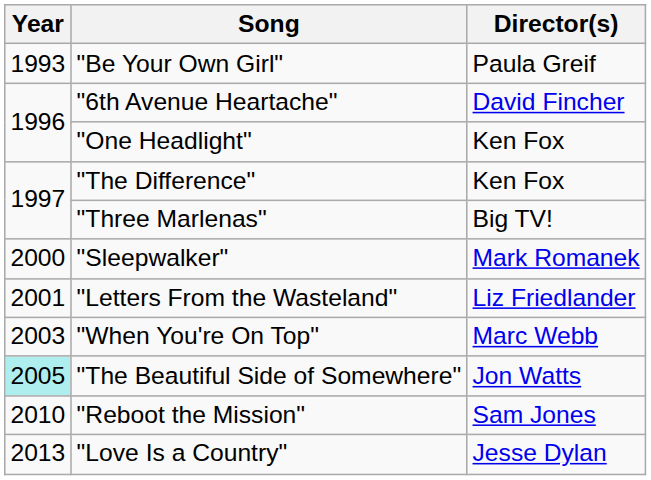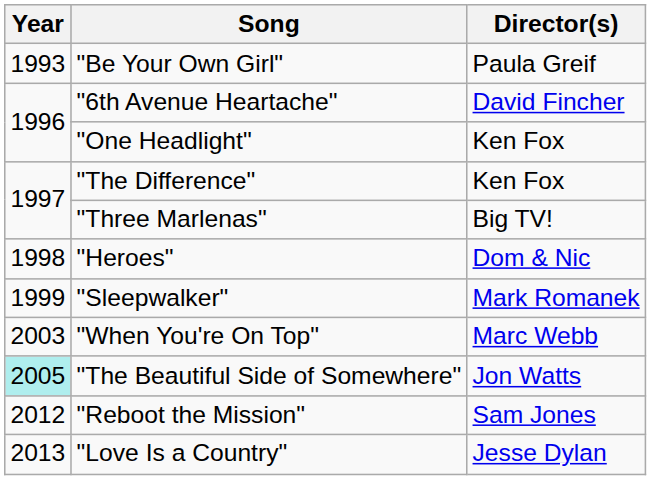+ row: 1998 | "Heroes" | Dom & Nic
"Sleepwalker" | Year: 2000 -> 1999
- row: 2001 | "Letters From the Wasteland" | Liz Friedlander
"Reboot the Mission" | Year: 2010 -> 2012
